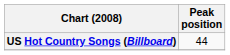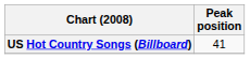US Hot Country Songs (Billboard) | Peak position: 44 -> 41
